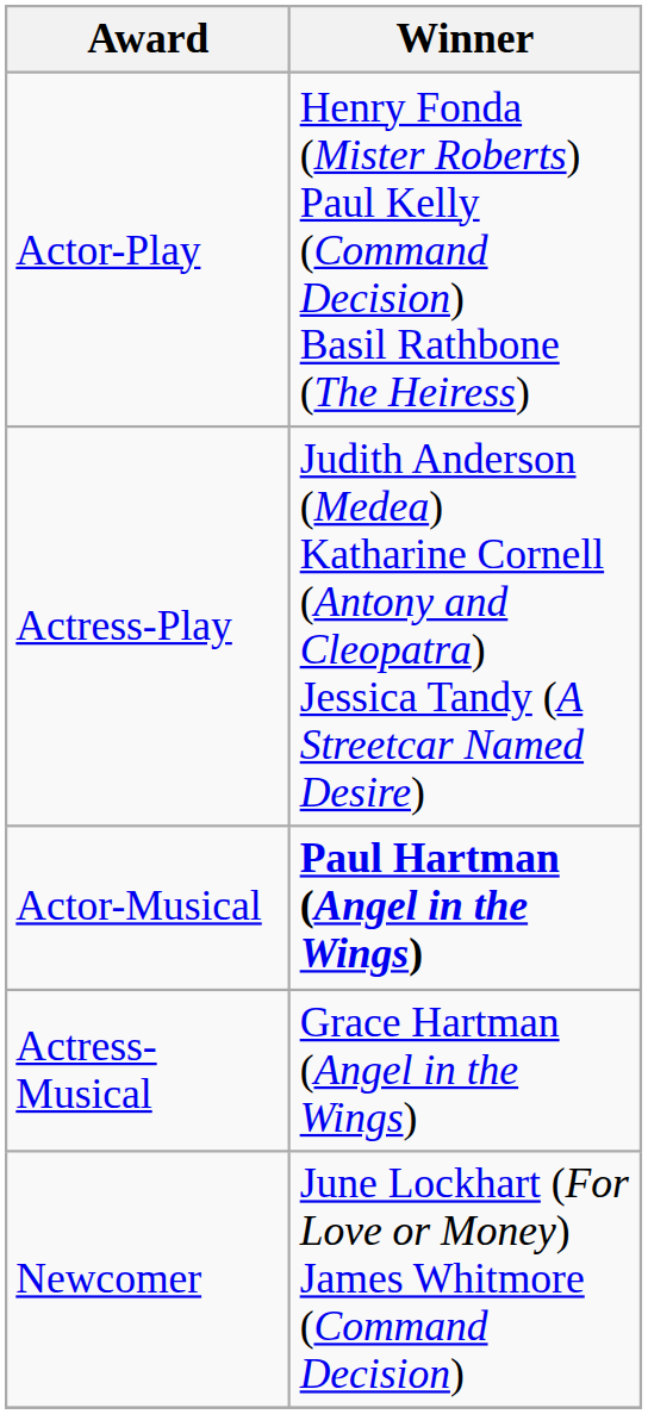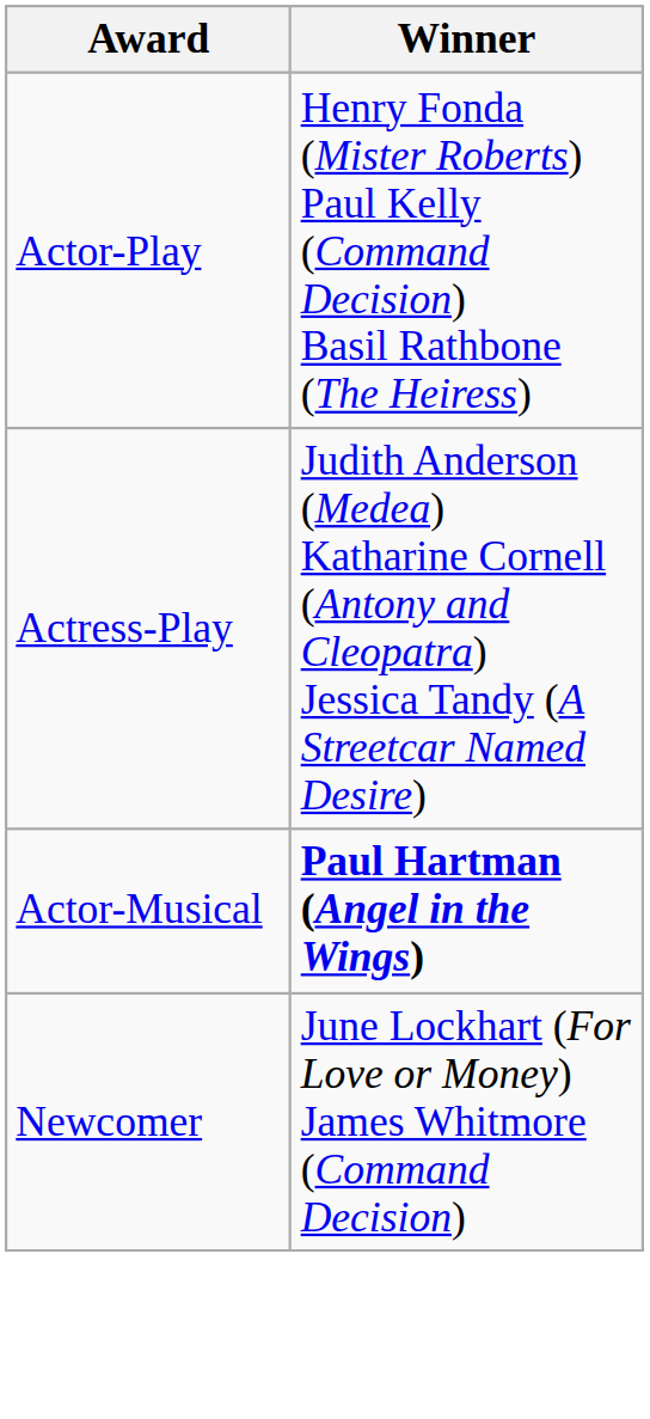- row: Actress-Musical | Grace Hartman (Angel in the Wings)
